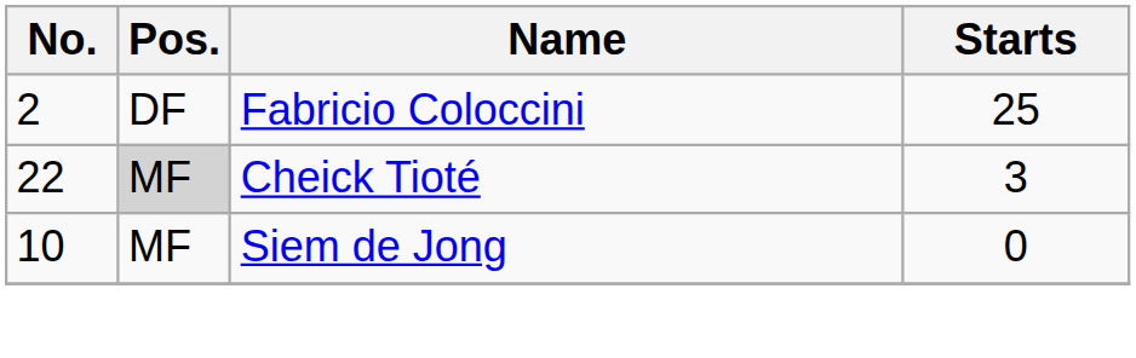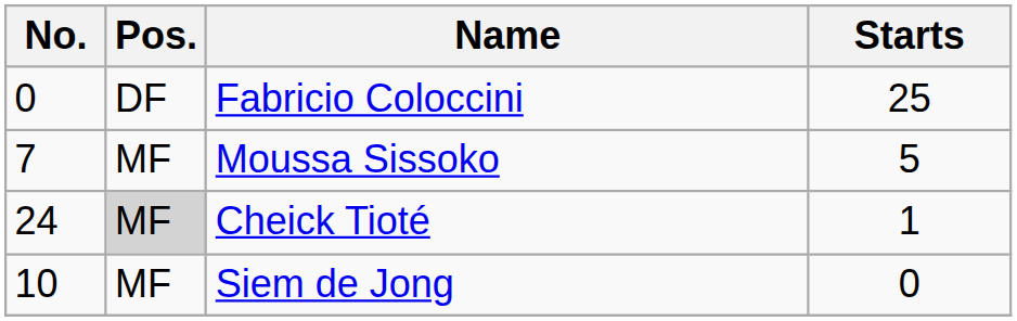Fabricio Coloccini | No.: 2 -> 0
+ row: 7 | MF | Moussa Sissoko | 5
Cheick Tioté | No.: 22 -> 24
Cheick Tioté | Starts: 3 -> 1
